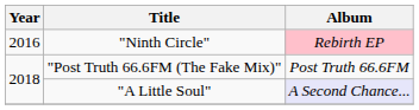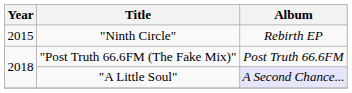"Ninth Circle" | Year: 2016 -> 2015
"Ninth Circle" | Album: pink background -> no background
